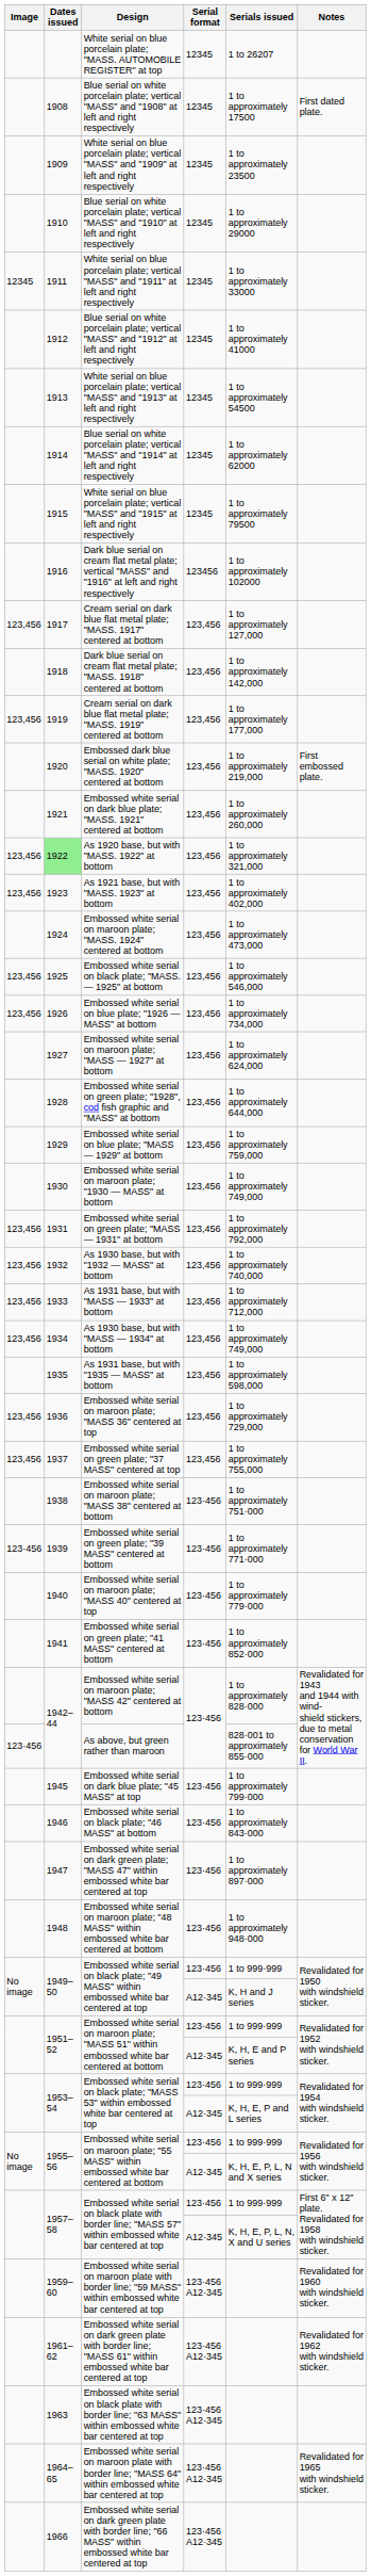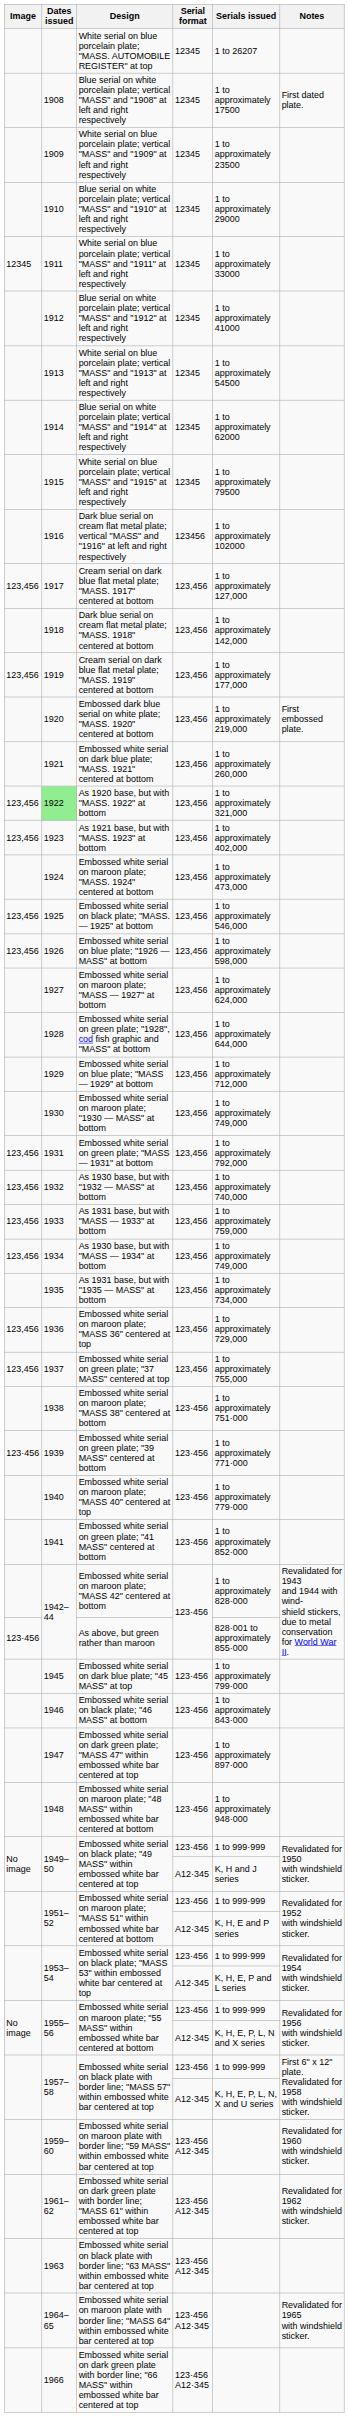Embossed white serial on blue plate; "1926 — MASS" at bottom | Serials issued: 1 to approximately 734,000 -> 1 to approximately 598,000
Embossed white serial on blue plate; "MASS — 1929" at bottom | Serials issued: 1 to approximately 759,000 -> 1 to approximately 712,000
As 1931 base, but with "MASS — 1933" at bottom | Serials issued: 1 to approximately 712,000 -> 1 to approximately 759,000
As 1931 base, but with "1935 — MASS" at bottom | Serials issued: 1 to approximately 598,000 -> 1 to approximately 734,000
